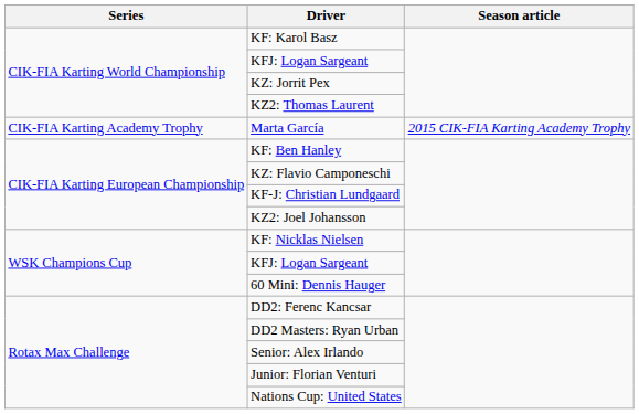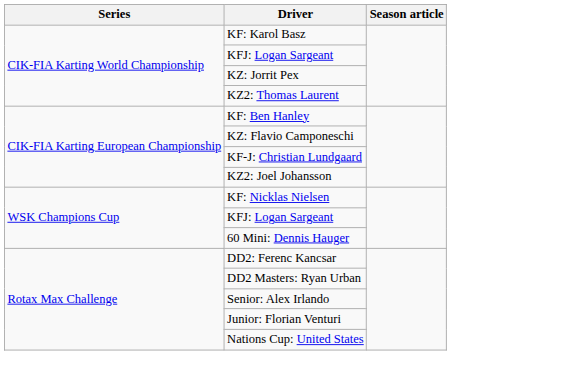- row: CIK-FIA Karting Academy Trophy | Marta García | 2015 CIK-FIA Karting Academy Trophy
